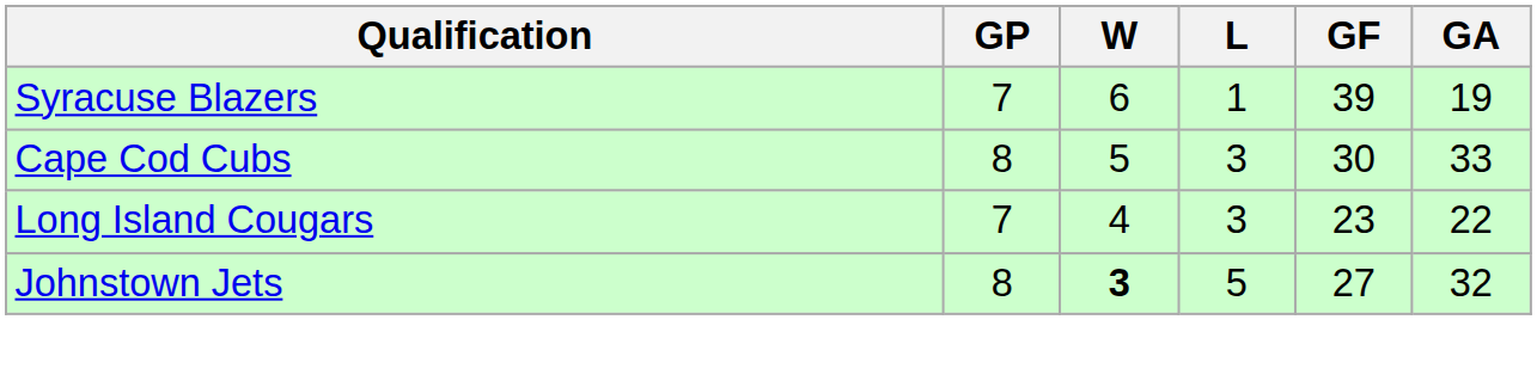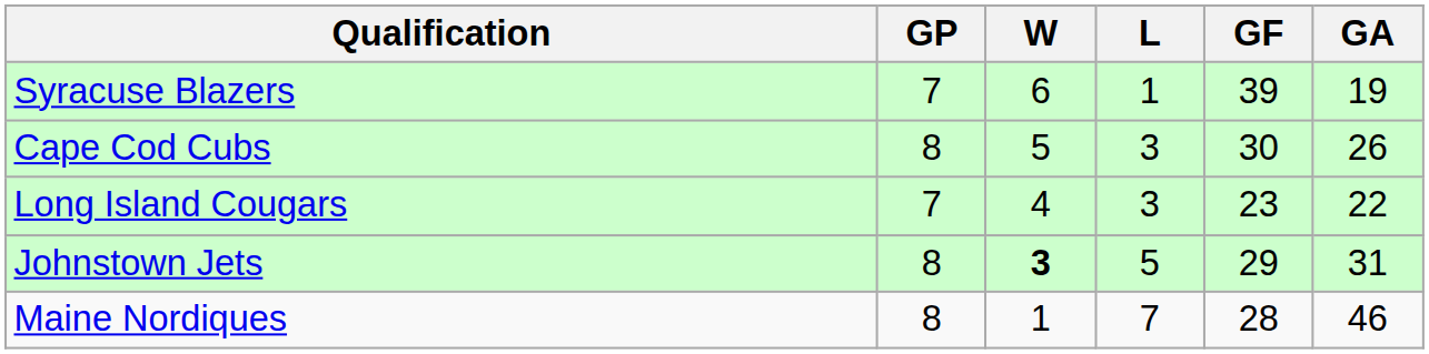Cape Cod Cubs | GA: 33 -> 26
Johnstown Jets | GF: 27 -> 29
Johnstown Jets | GA: 32 -> 31
+ row: Maine Nordiques | 8 | 1 | 7 | 28 | 46
